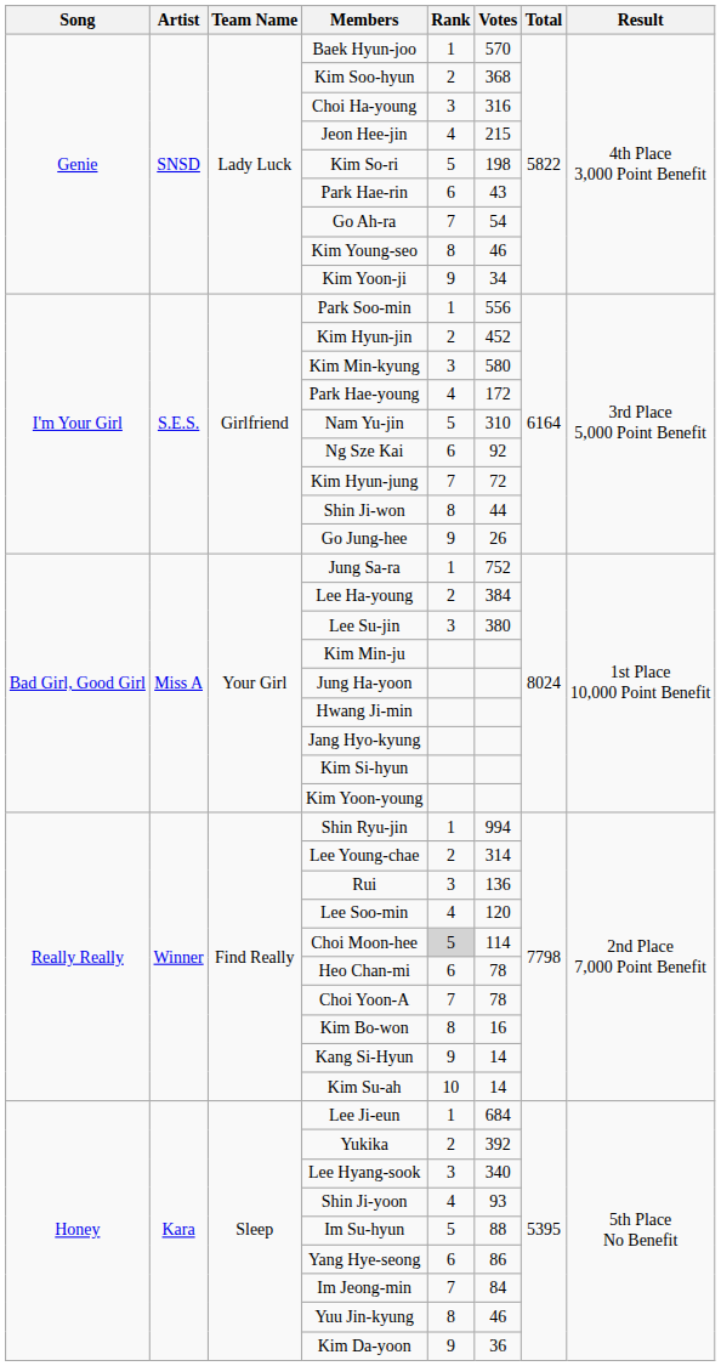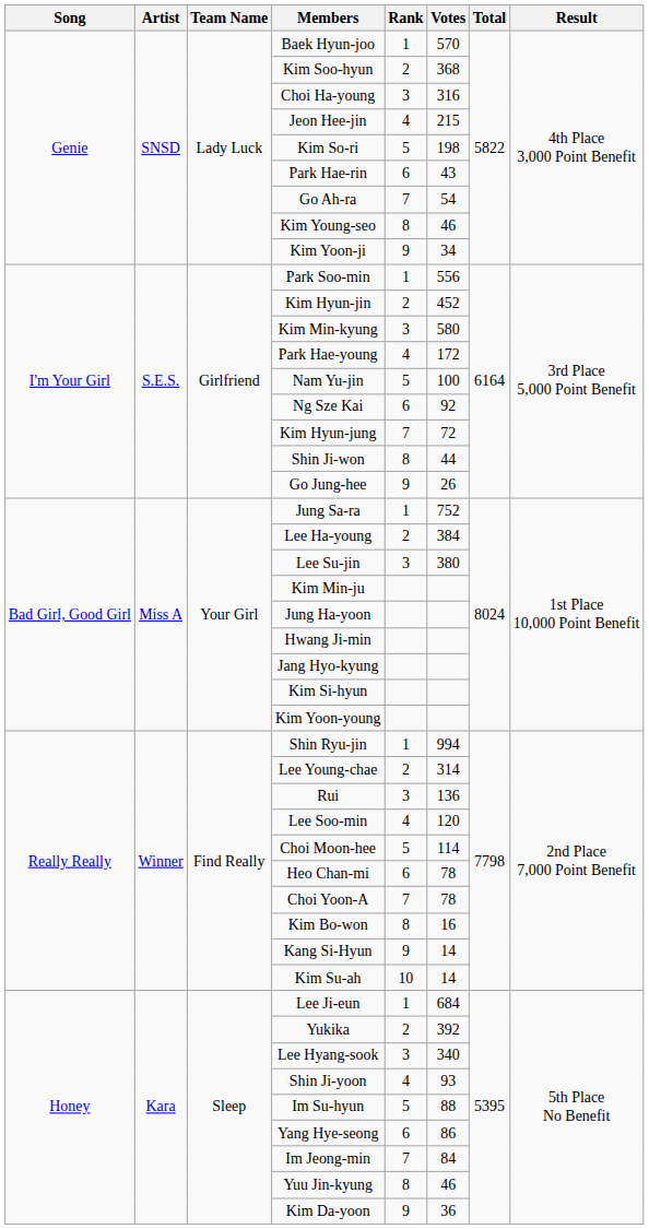Nam Yu-jin | Votes: 310 -> 100
Choi Moon-hee | Rank: lightgrey background -> no background
